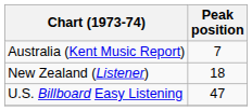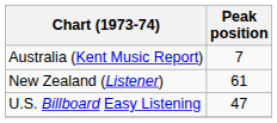New Zealand (Listener) | Peak position: 18 -> 61
